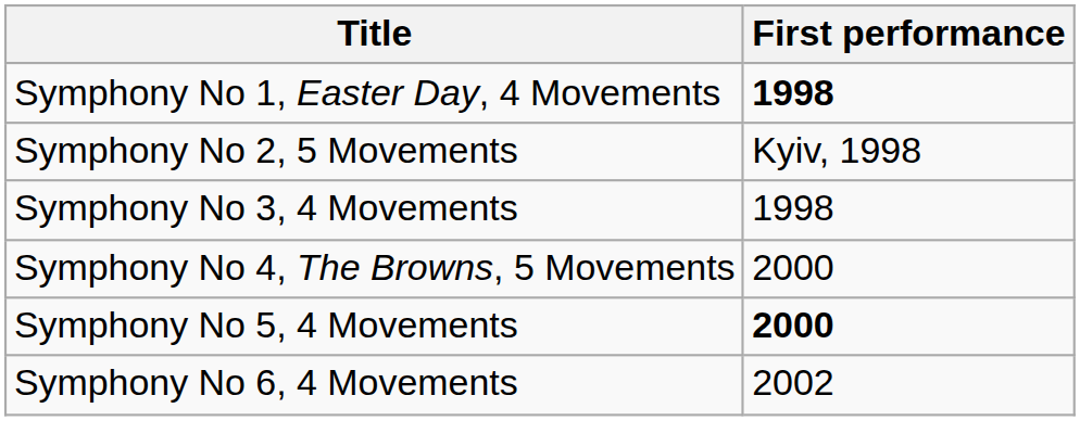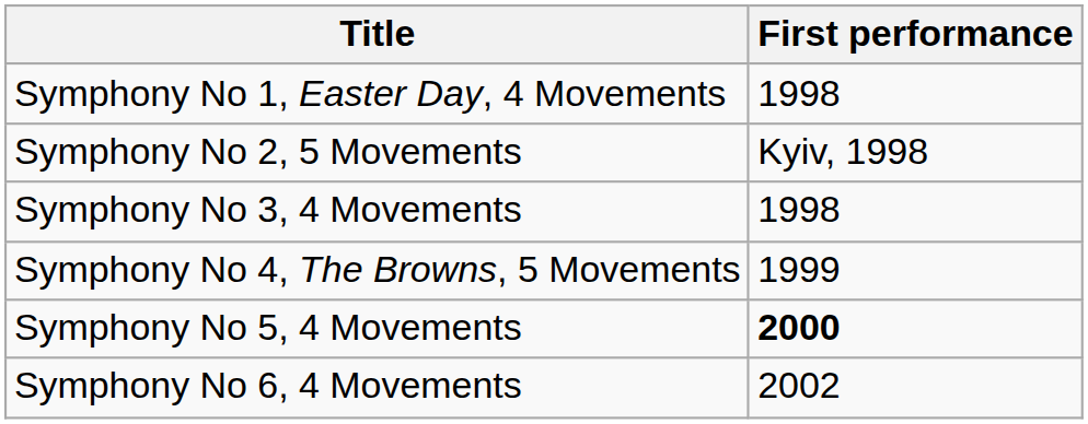Symphony No 1, Easter Day, 4 Movements | First performance: bold -> normal
Symphony No 4, The Browns, 5 Movements | First performance: 2000 -> 1999
